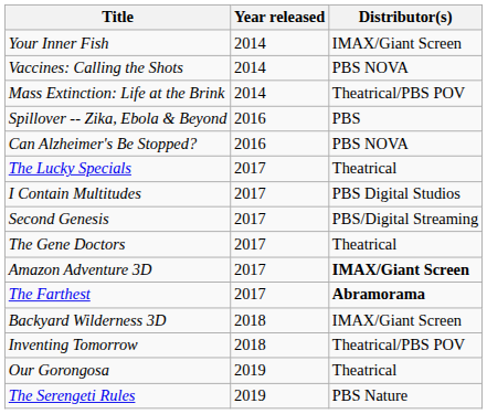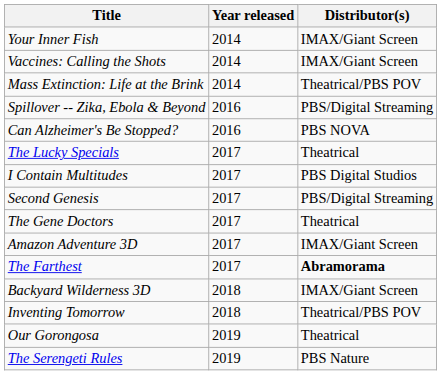Vaccines: Calling the Shots | Distributor(s): PBS NOVA -> IMAX/Giant Screen
Spillover -- Zika, Ebola & Beyond | Distributor(s): PBS -> PBS/Digital Streaming
Amazon Adventure 3D | Distributor(s): bold -> normal
